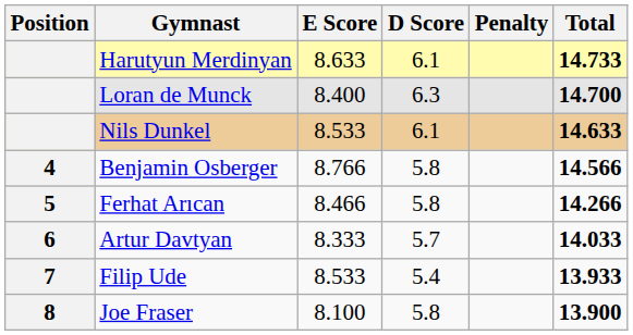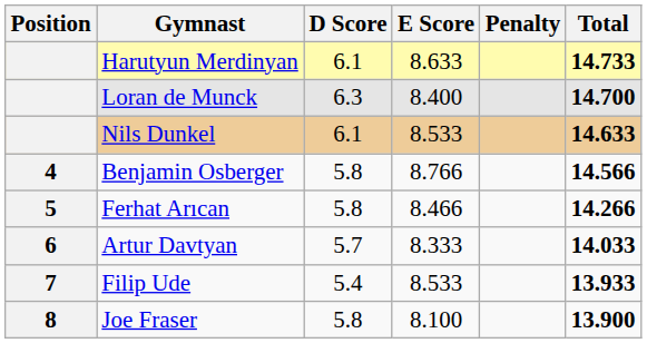columns swapped: D Score <-> E Score
